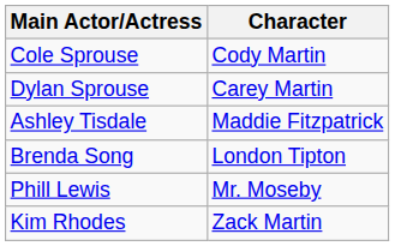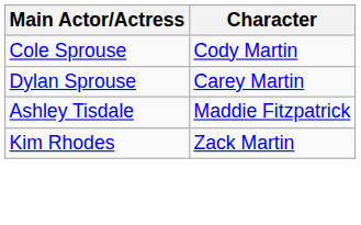- row: Brenda Song | London Tipton
- row: Phill Lewis | Mr. Moseby
